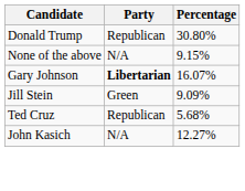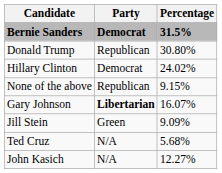+ row: Bernie Sanders | Democrat | 31.5%
+ row: Hillary Clinton | Democrat | 24.02%
None of the above | Party: N/A -> Republican
Ted Cruz | Party: Republican -> N/A
